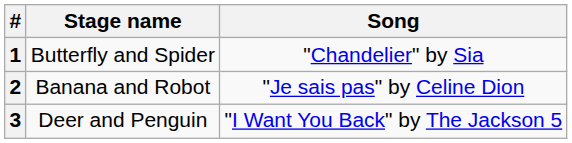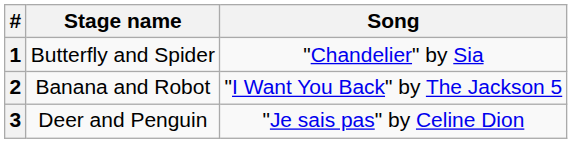2 | Song: "Je sais pas" by Celine Dion -> "I Want You Back" by The Jackson 5
3 | Song: "I Want You Back" by The Jackson 5 -> "Je sais pas" by Celine Dion
